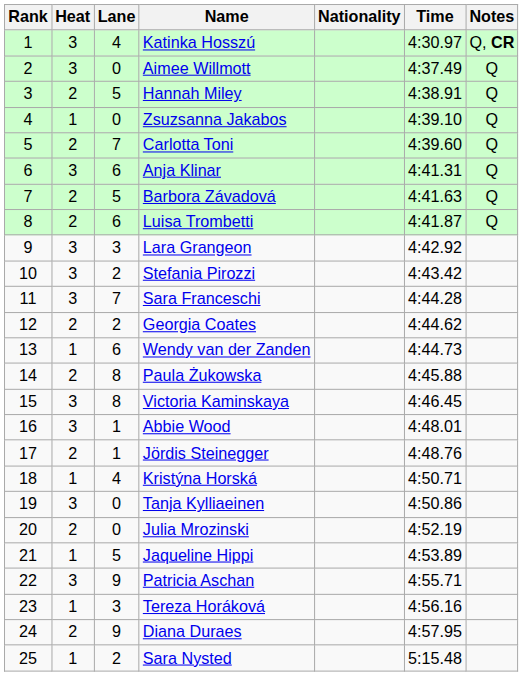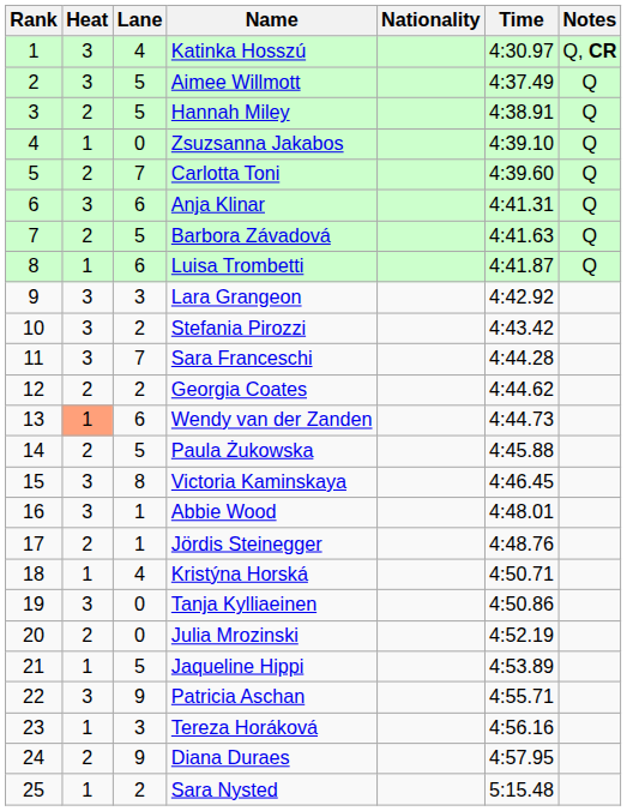Aimee Willmott | Lane: 0 -> 5
Luisa Trombetti | Heat: 2 -> 1
Wendy van der Zanden | Heat: no background -> lightsalmon background
Paula Żukowska | Lane: 8 -> 5
